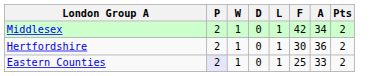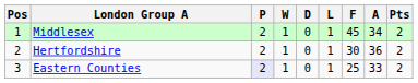+ column: Pos | 1 | 2 | 3
Middlesex | F: 42 -> 45
